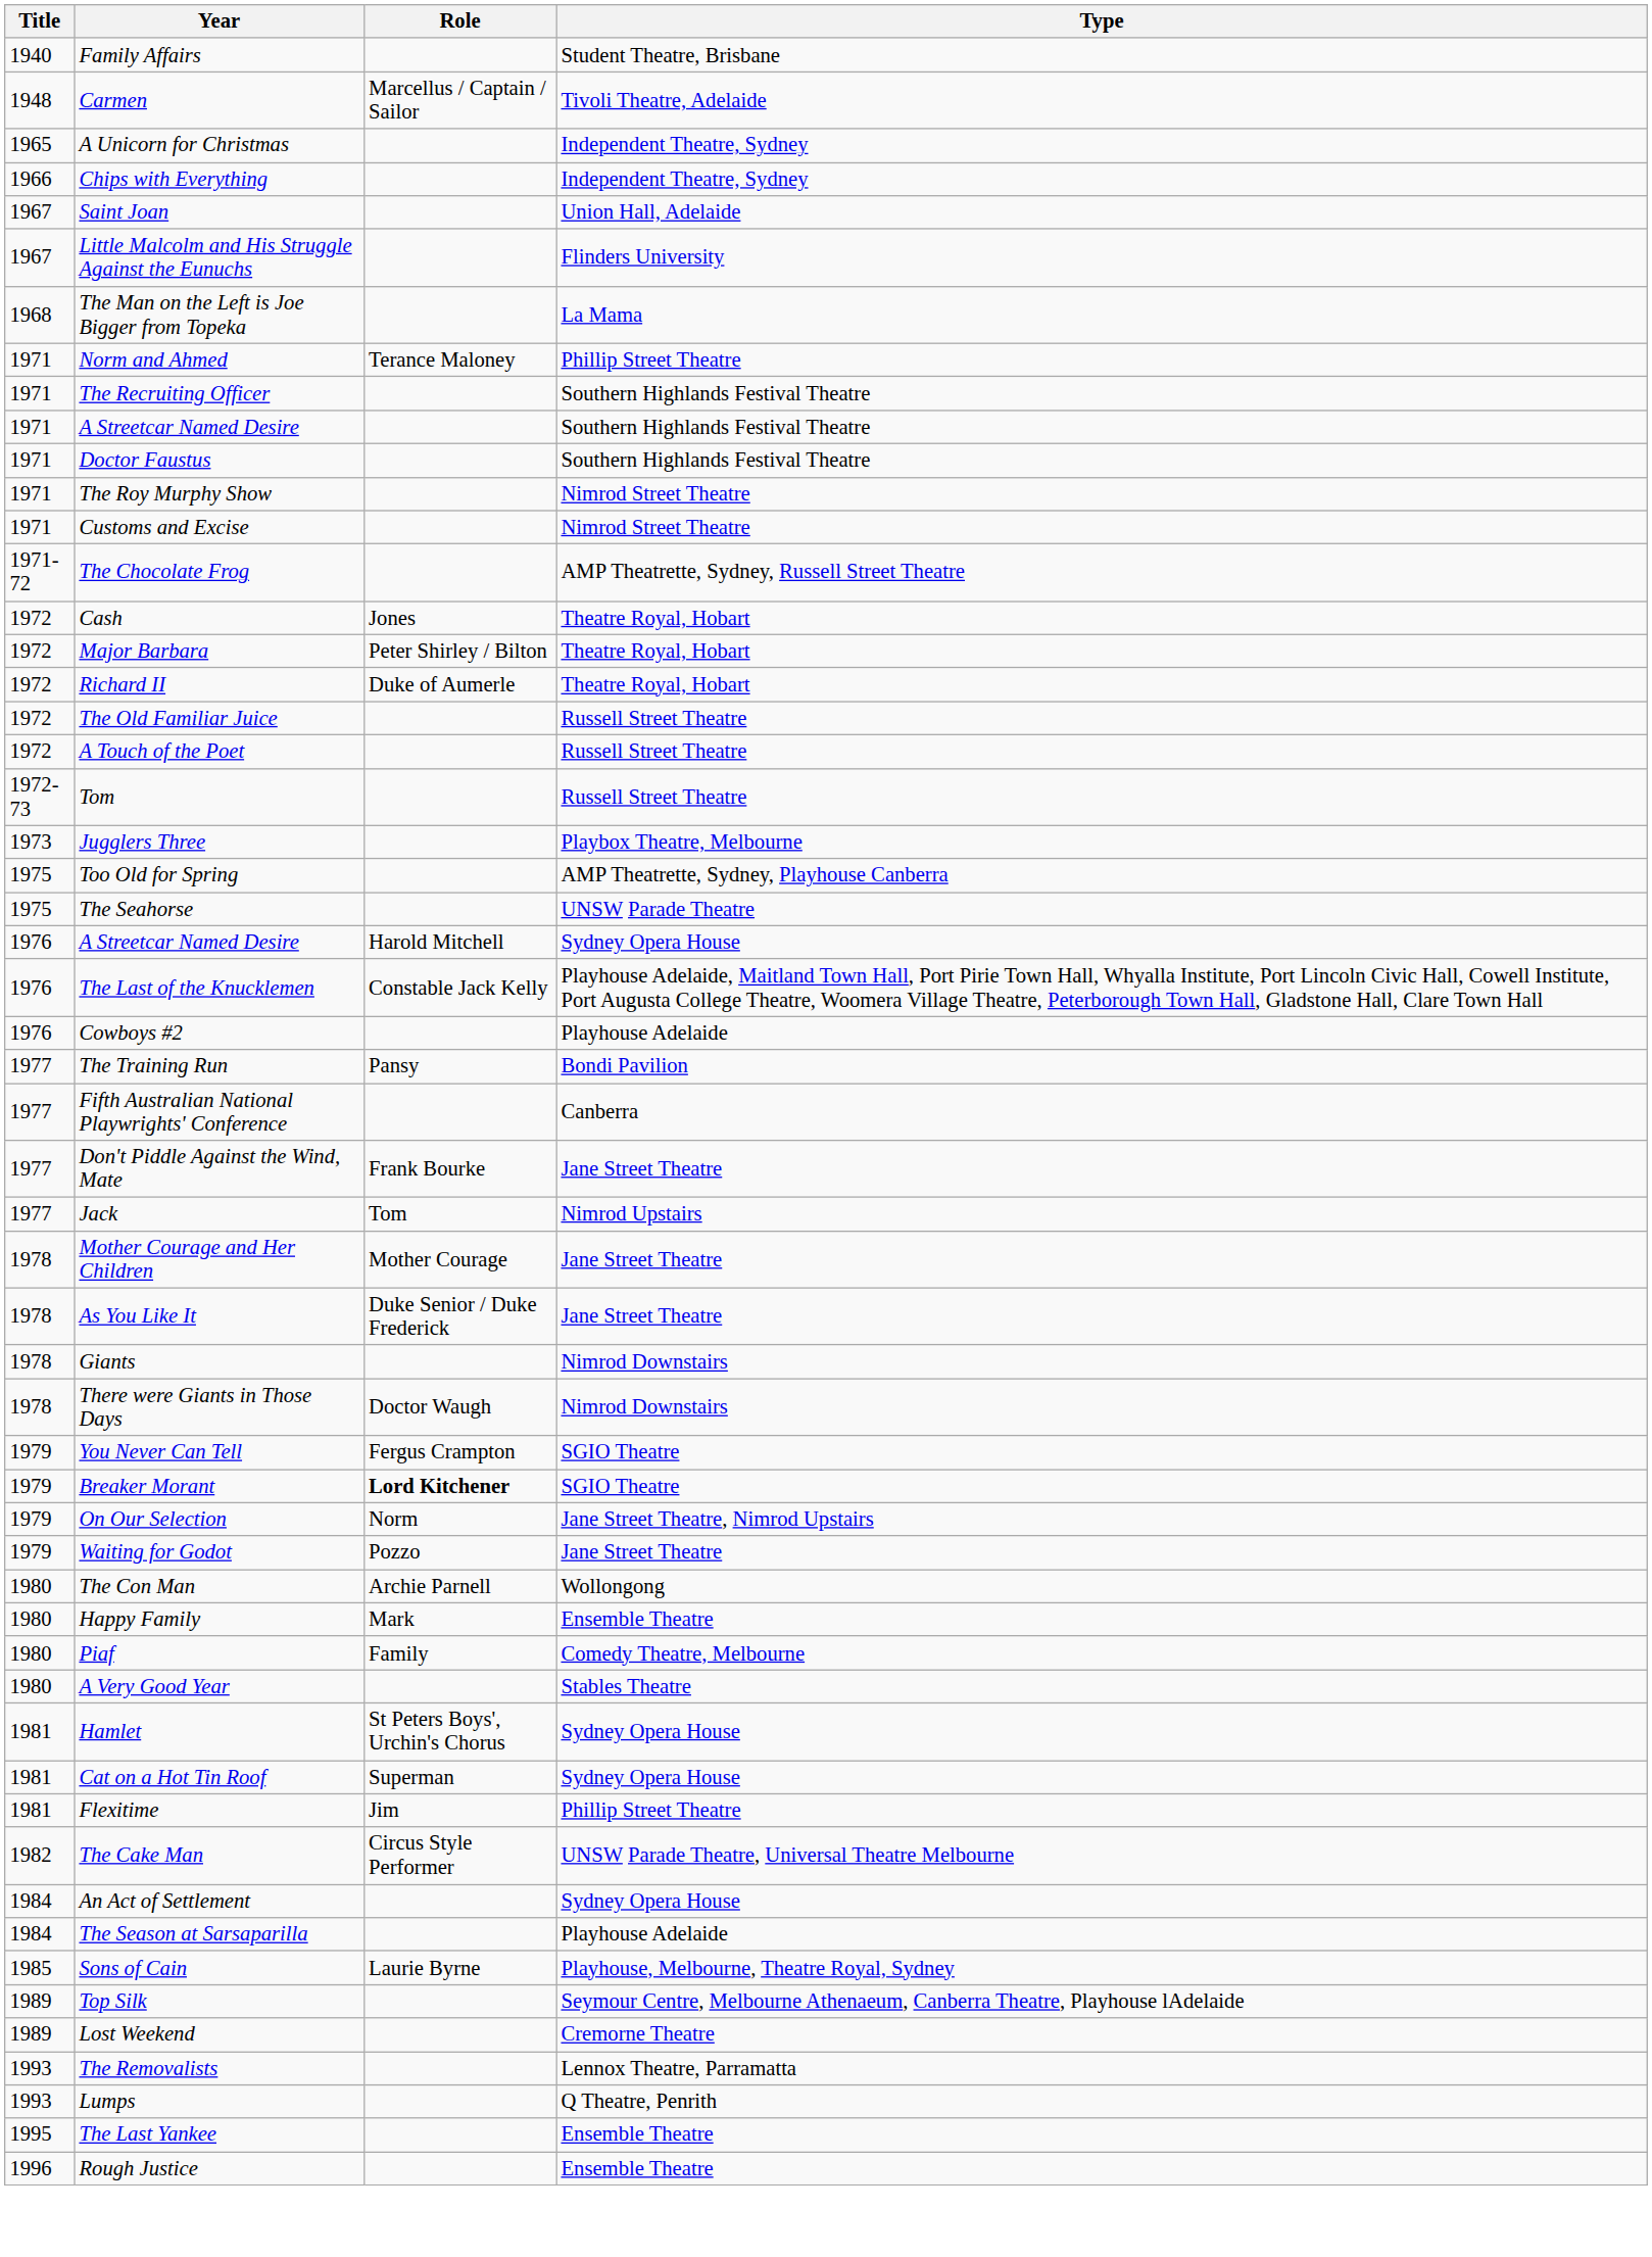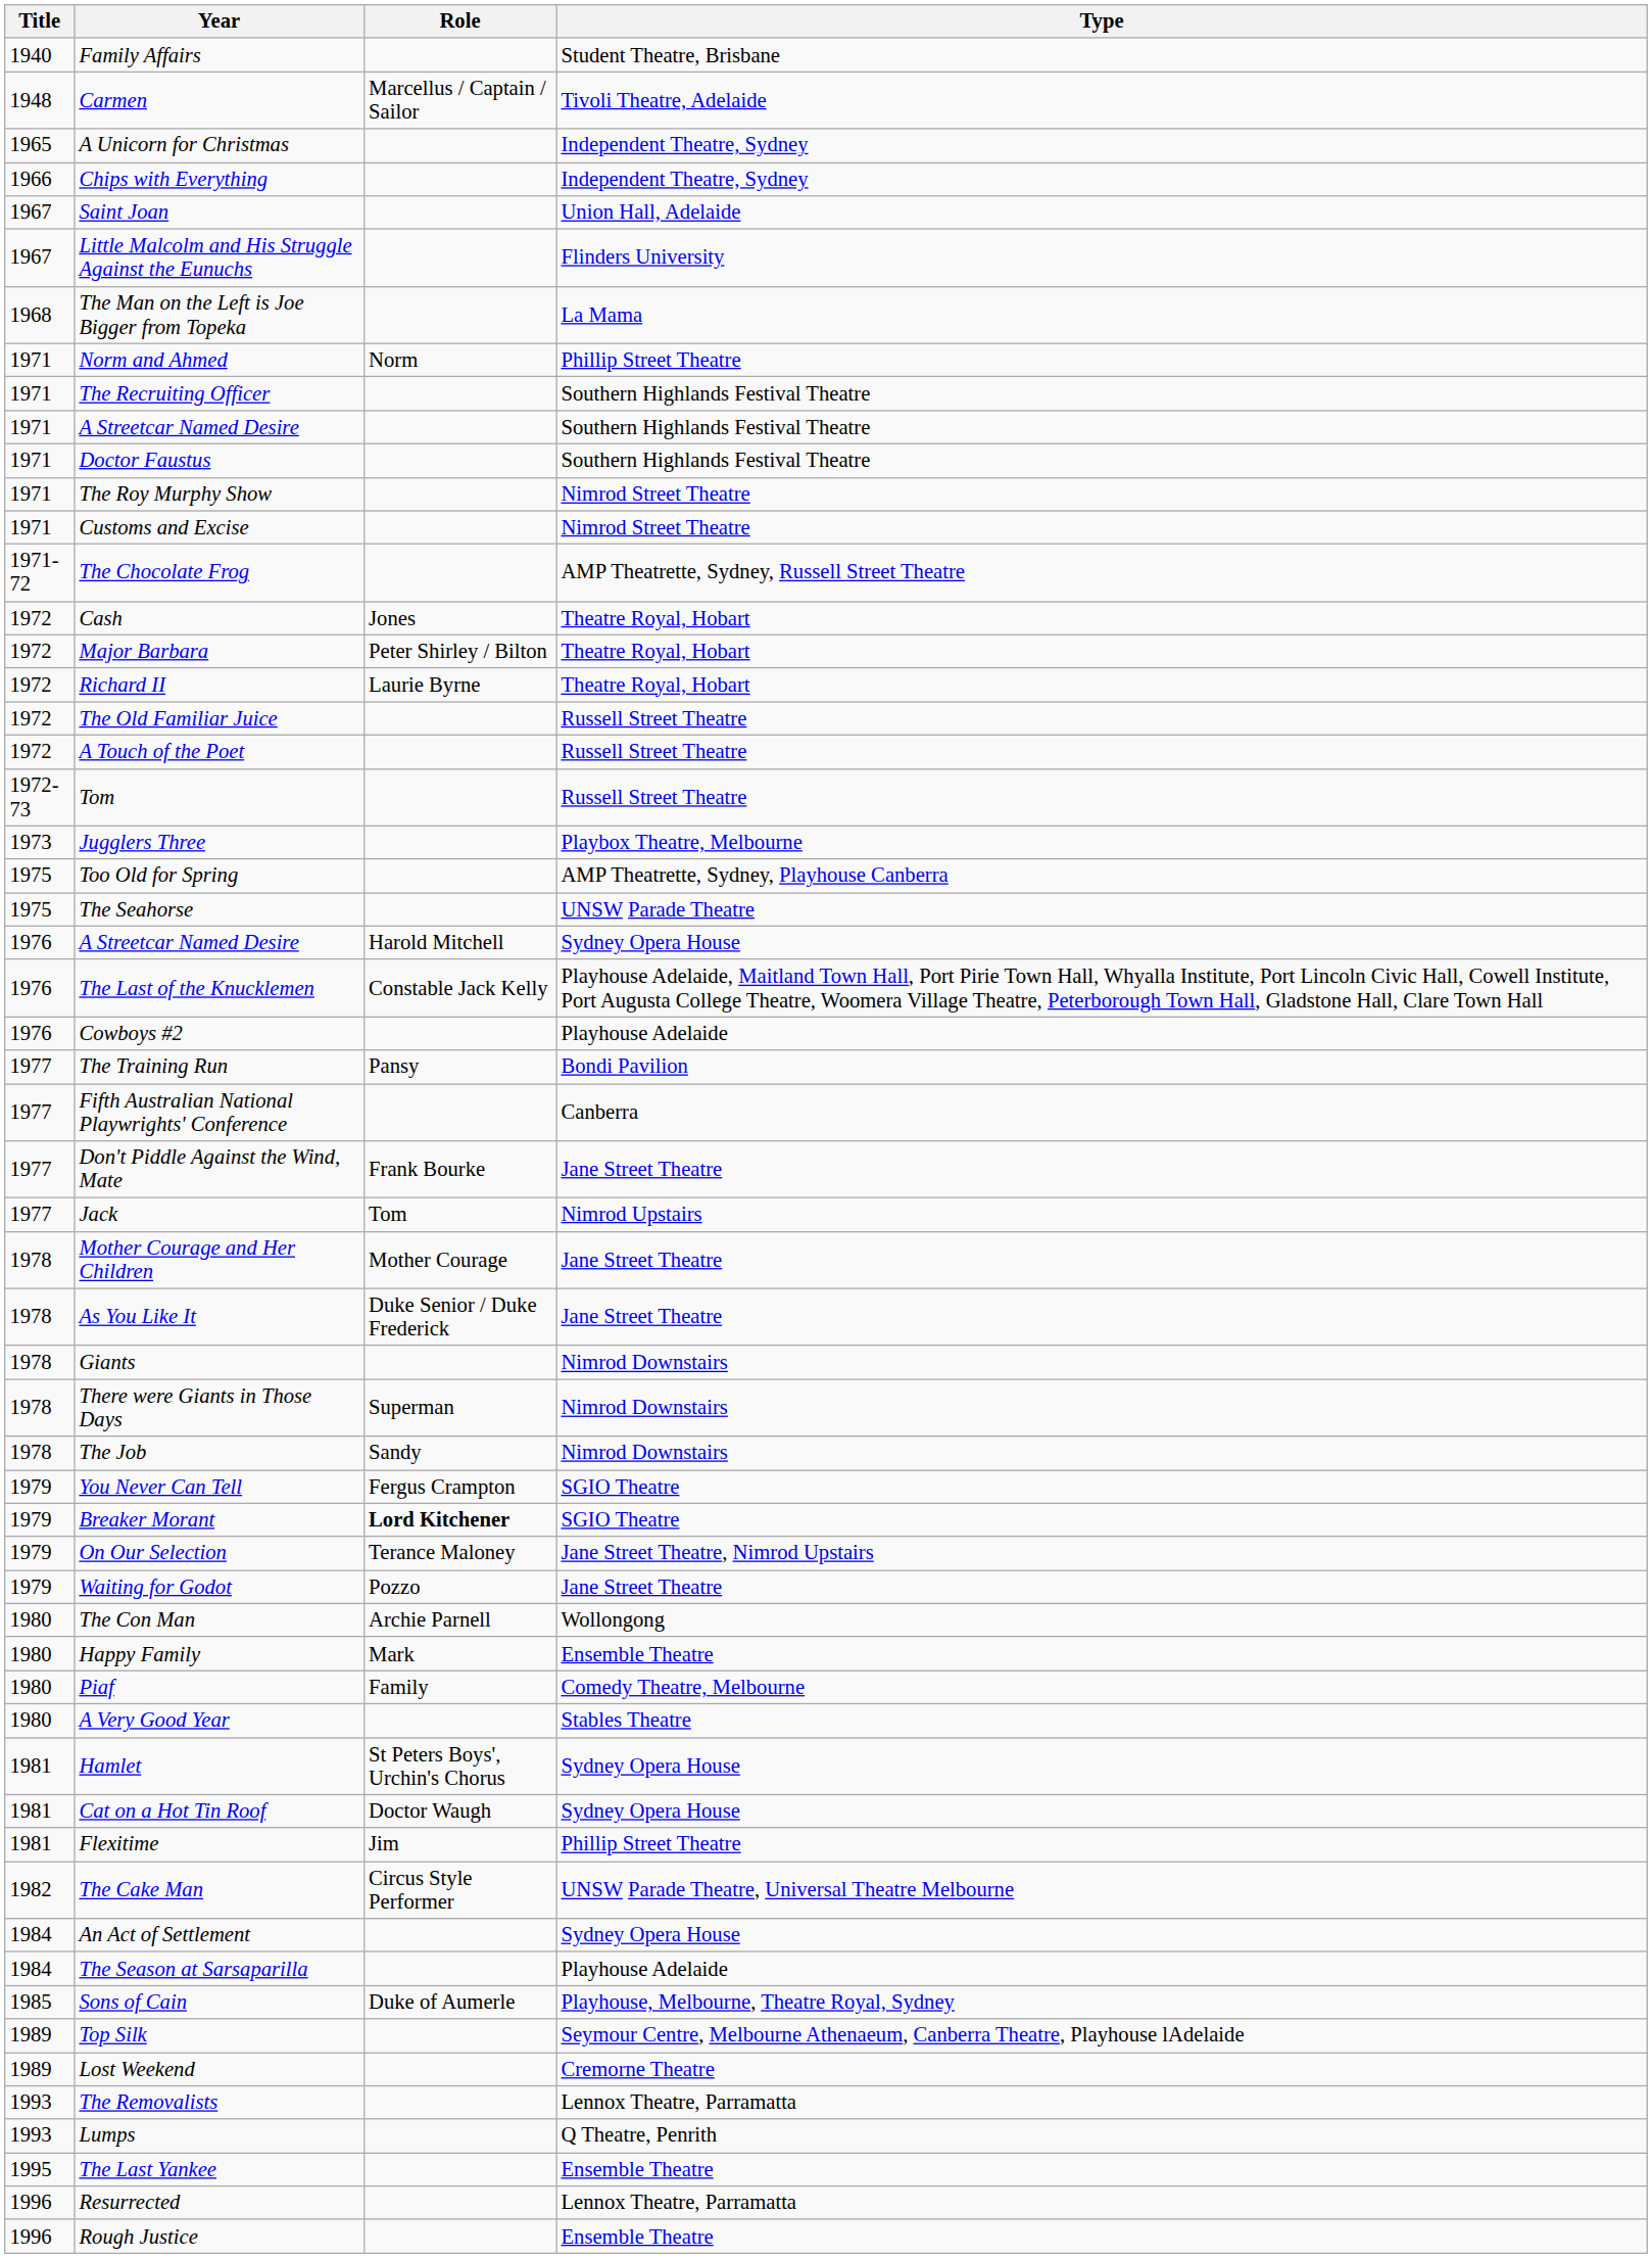Norm and Ahmed | Role: Terance Maloney -> Norm
Richard II | Role: Duke of Aumerle -> Laurie Byrne
There were Giants in Those Days | Role: Doctor Waugh -> Superman
+ row: 1978 | The Job | Sandy | Nimrod Downstairs
On Our Selection | Role: Norm -> Terance Maloney
Cat on a Hot Tin Roof | Role: Superman -> Doctor Waugh
Sons of Cain | Role: Laurie Byrne -> Duke of Aumerle
+ row: 1996 | Resurrected | Lennox Theatre, Parramatta
